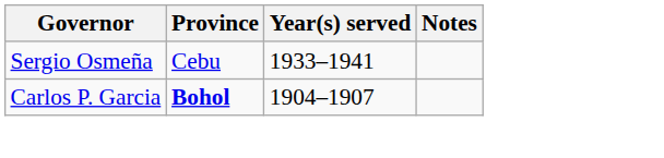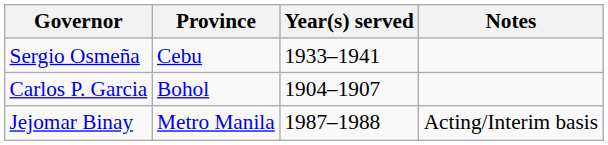Carlos P. Garcia | Province: bold -> normal
+ row: Jejomar Binay | Metro Manila | 1987–1988 | Acting/Interim basis
